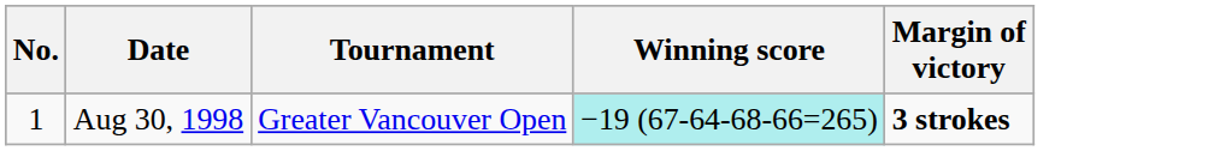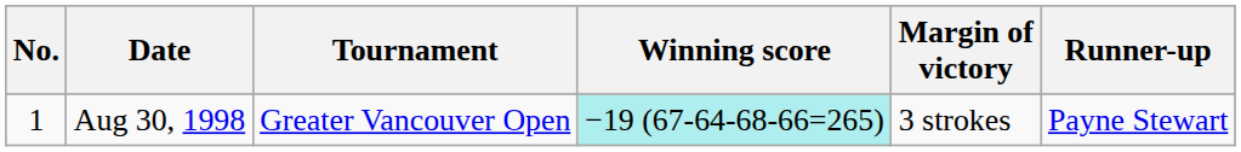+ column: Runner-up | Payne Stewart
Aug 30, 1998 | Margin of victory: bold -> normal
